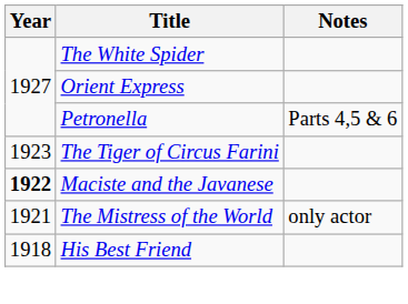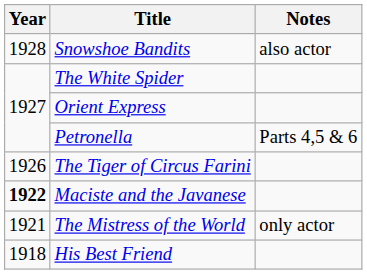+ row: 1928 | Snowshoe Bandits | also actor
The Tiger of Circus Farini | Year: 1923 -> 1926
